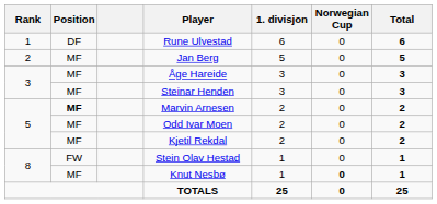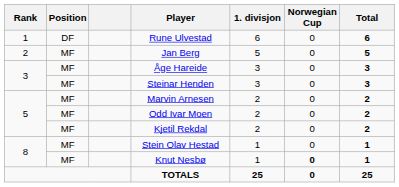Marvin Arnesen | Position: bold -> normal
Stein Olav Hestad | Position: FW -> MF
